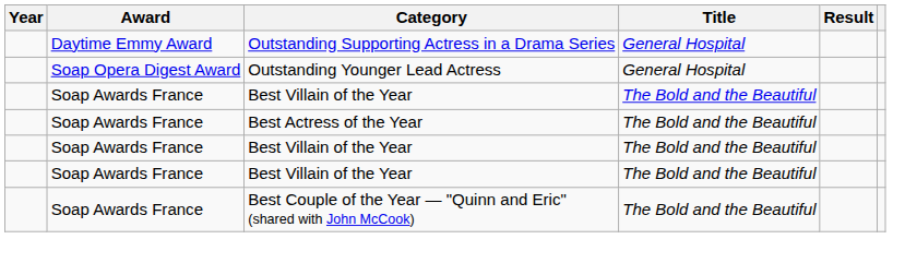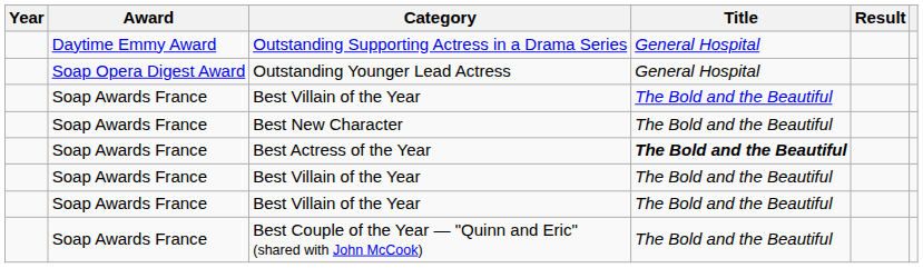+ row: Soap Awards France | Best New Character | The Bold and the Beautiful
Best Actress of the Year | Title: normal -> bold
